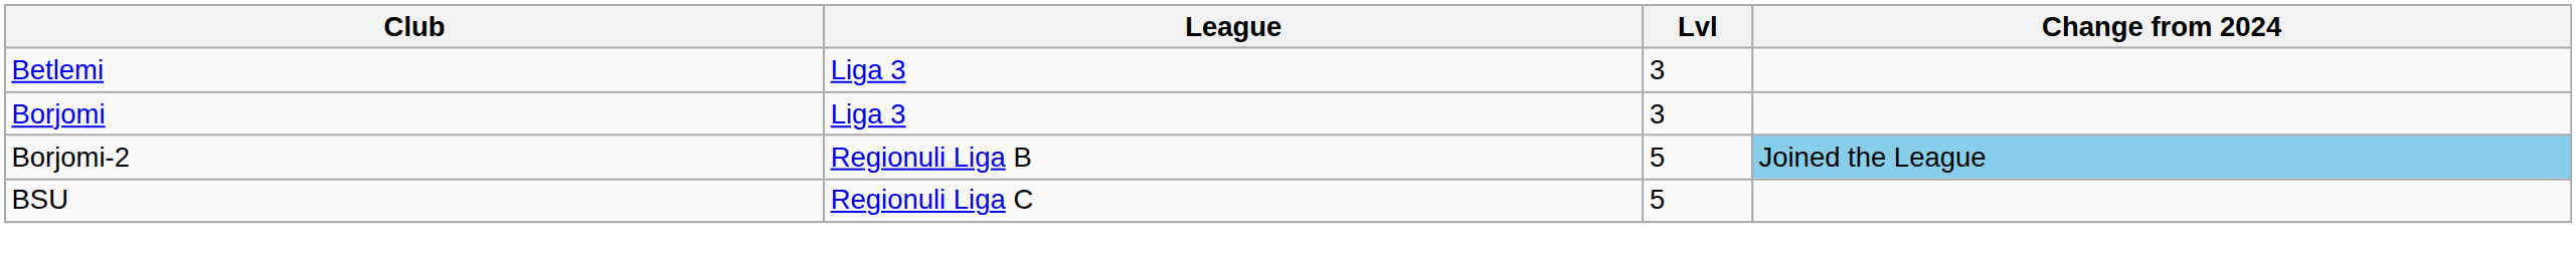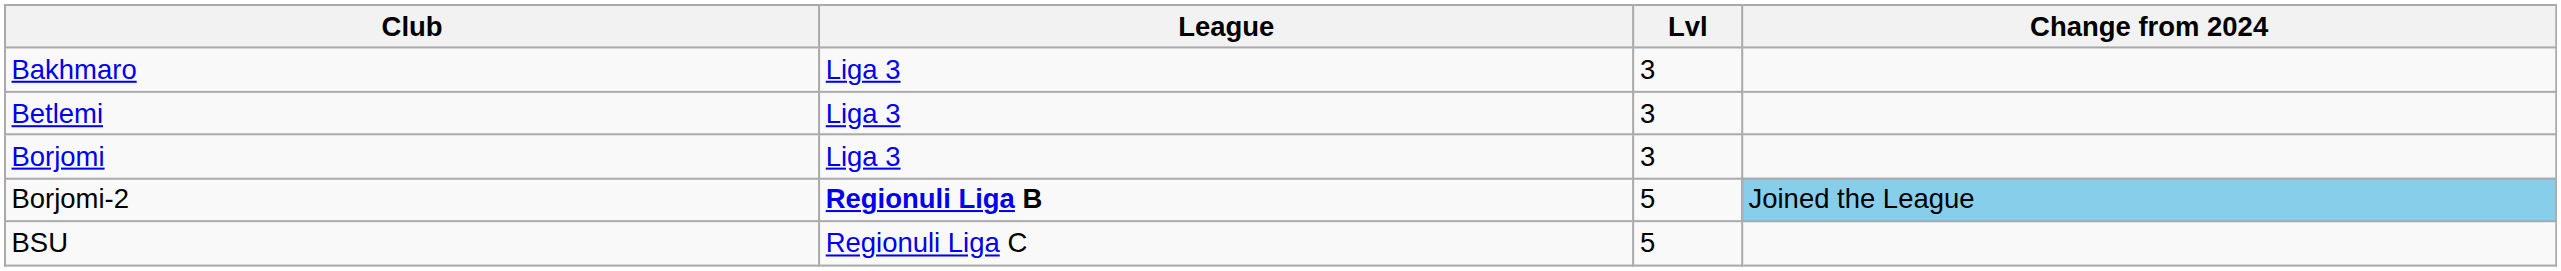+ row: Bakhmaro | Liga 3 | 3
Borjomi-2 | League: normal -> bold
